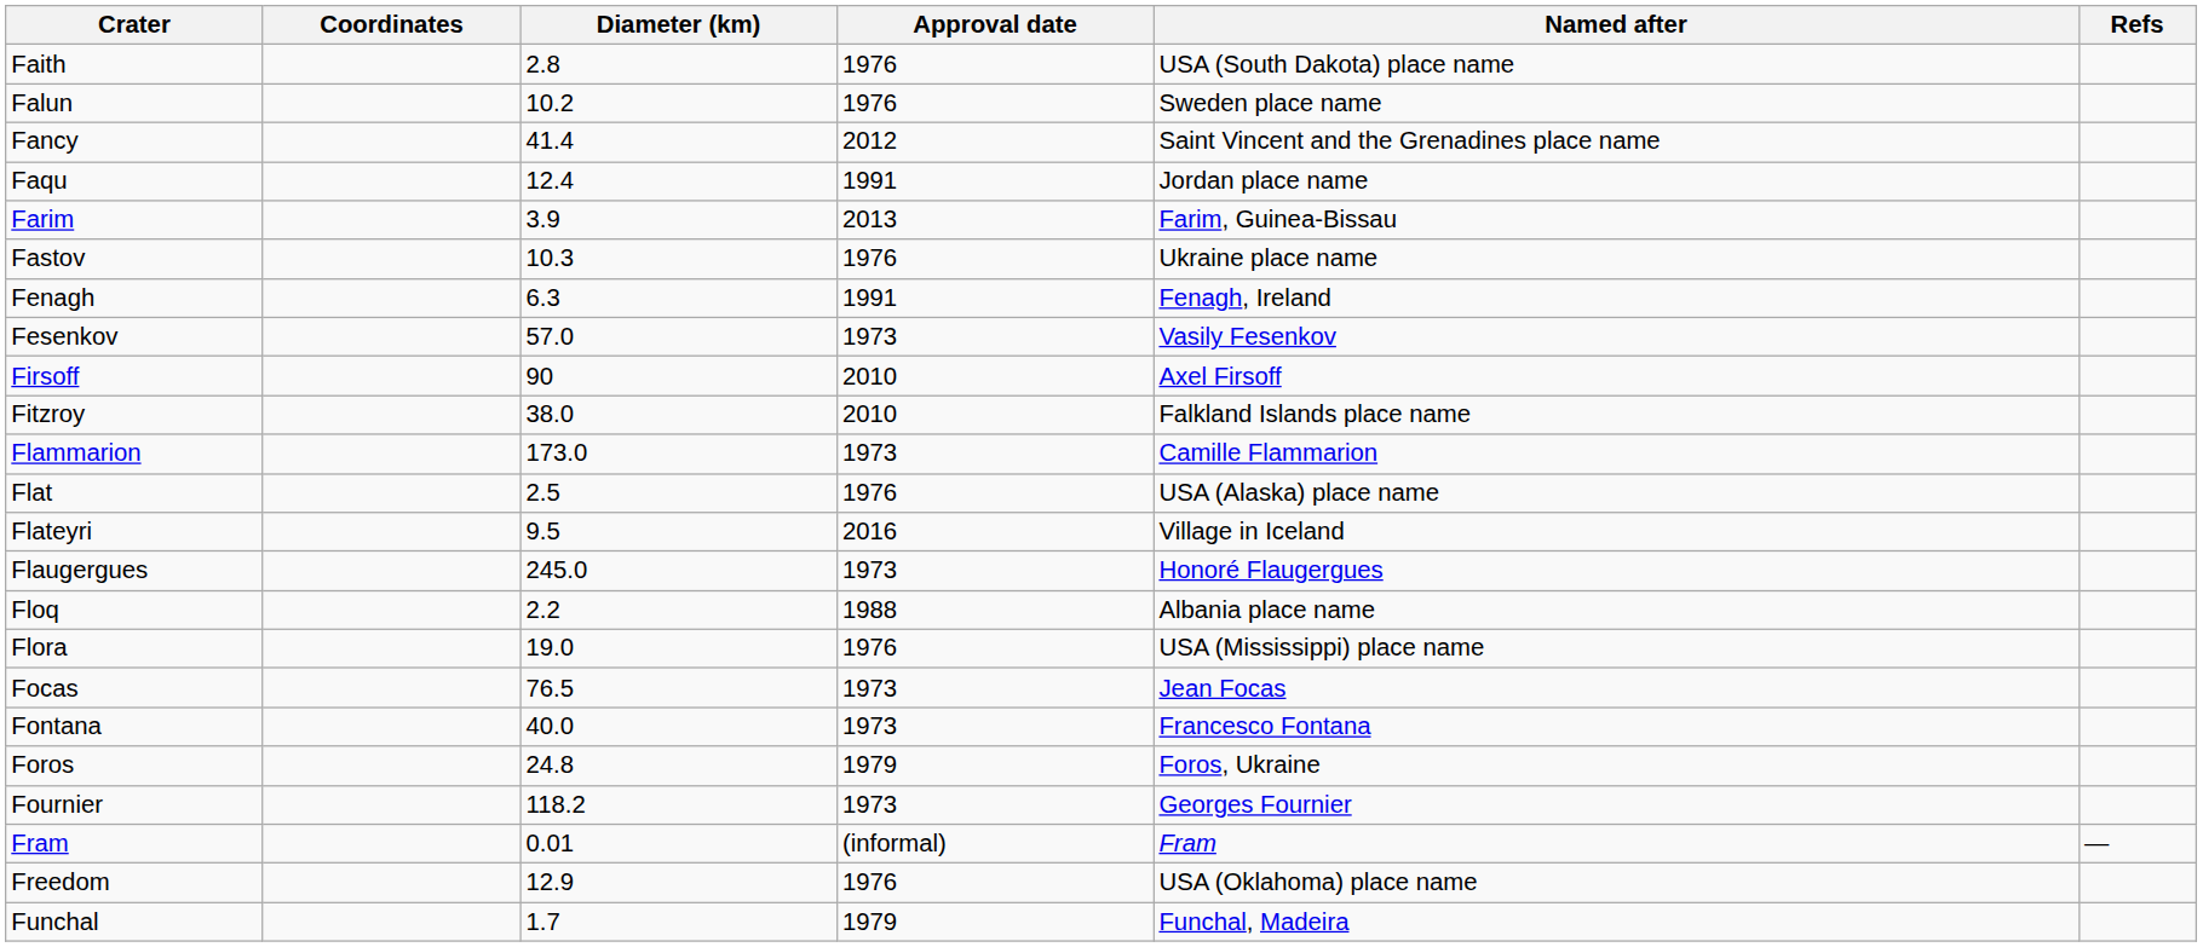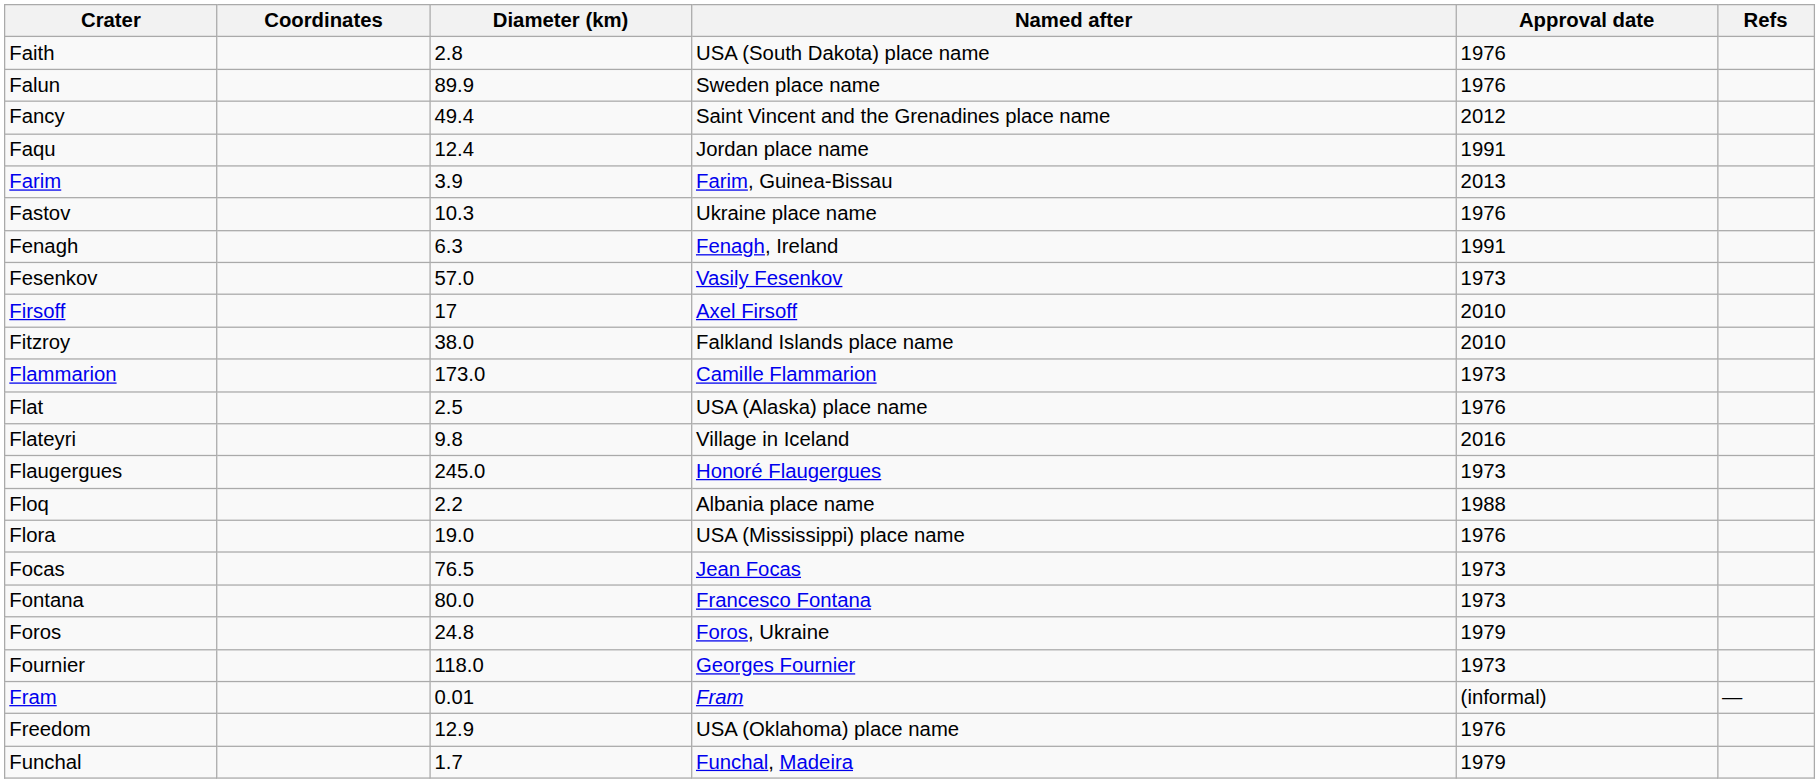columns swapped: Approval date <-> Named after
Falun | Diameter (km): 10.2 -> 89.9
Fancy | Diameter (km): 41.4 -> 49.4
Firsoff | Diameter (km): 90 -> 17
Flateyri | Diameter (km): 9.5 -> 9.8
Fontana | Diameter (km): 40.0 -> 80.0
Fournier | Diameter (km): 118.2 -> 118.0
